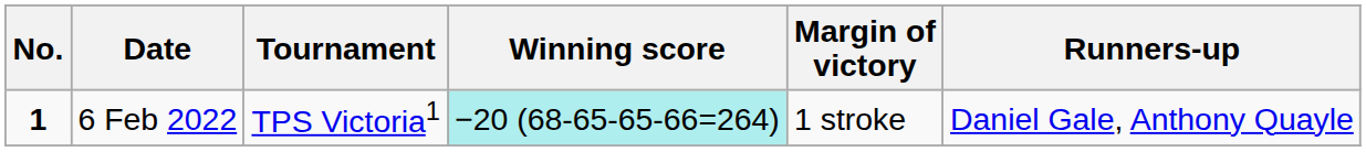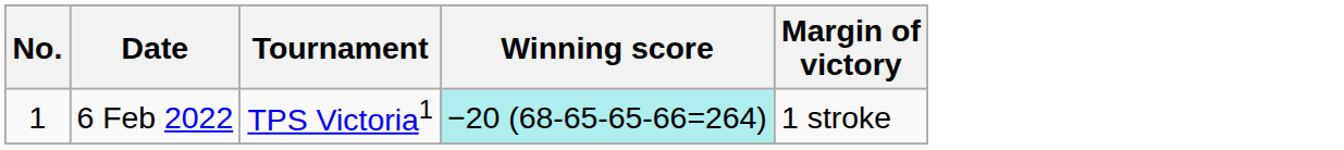- column: Runners-up | Daniel Gale, Anthony Quayle
6 Feb 2022 | No.: bold -> normal
